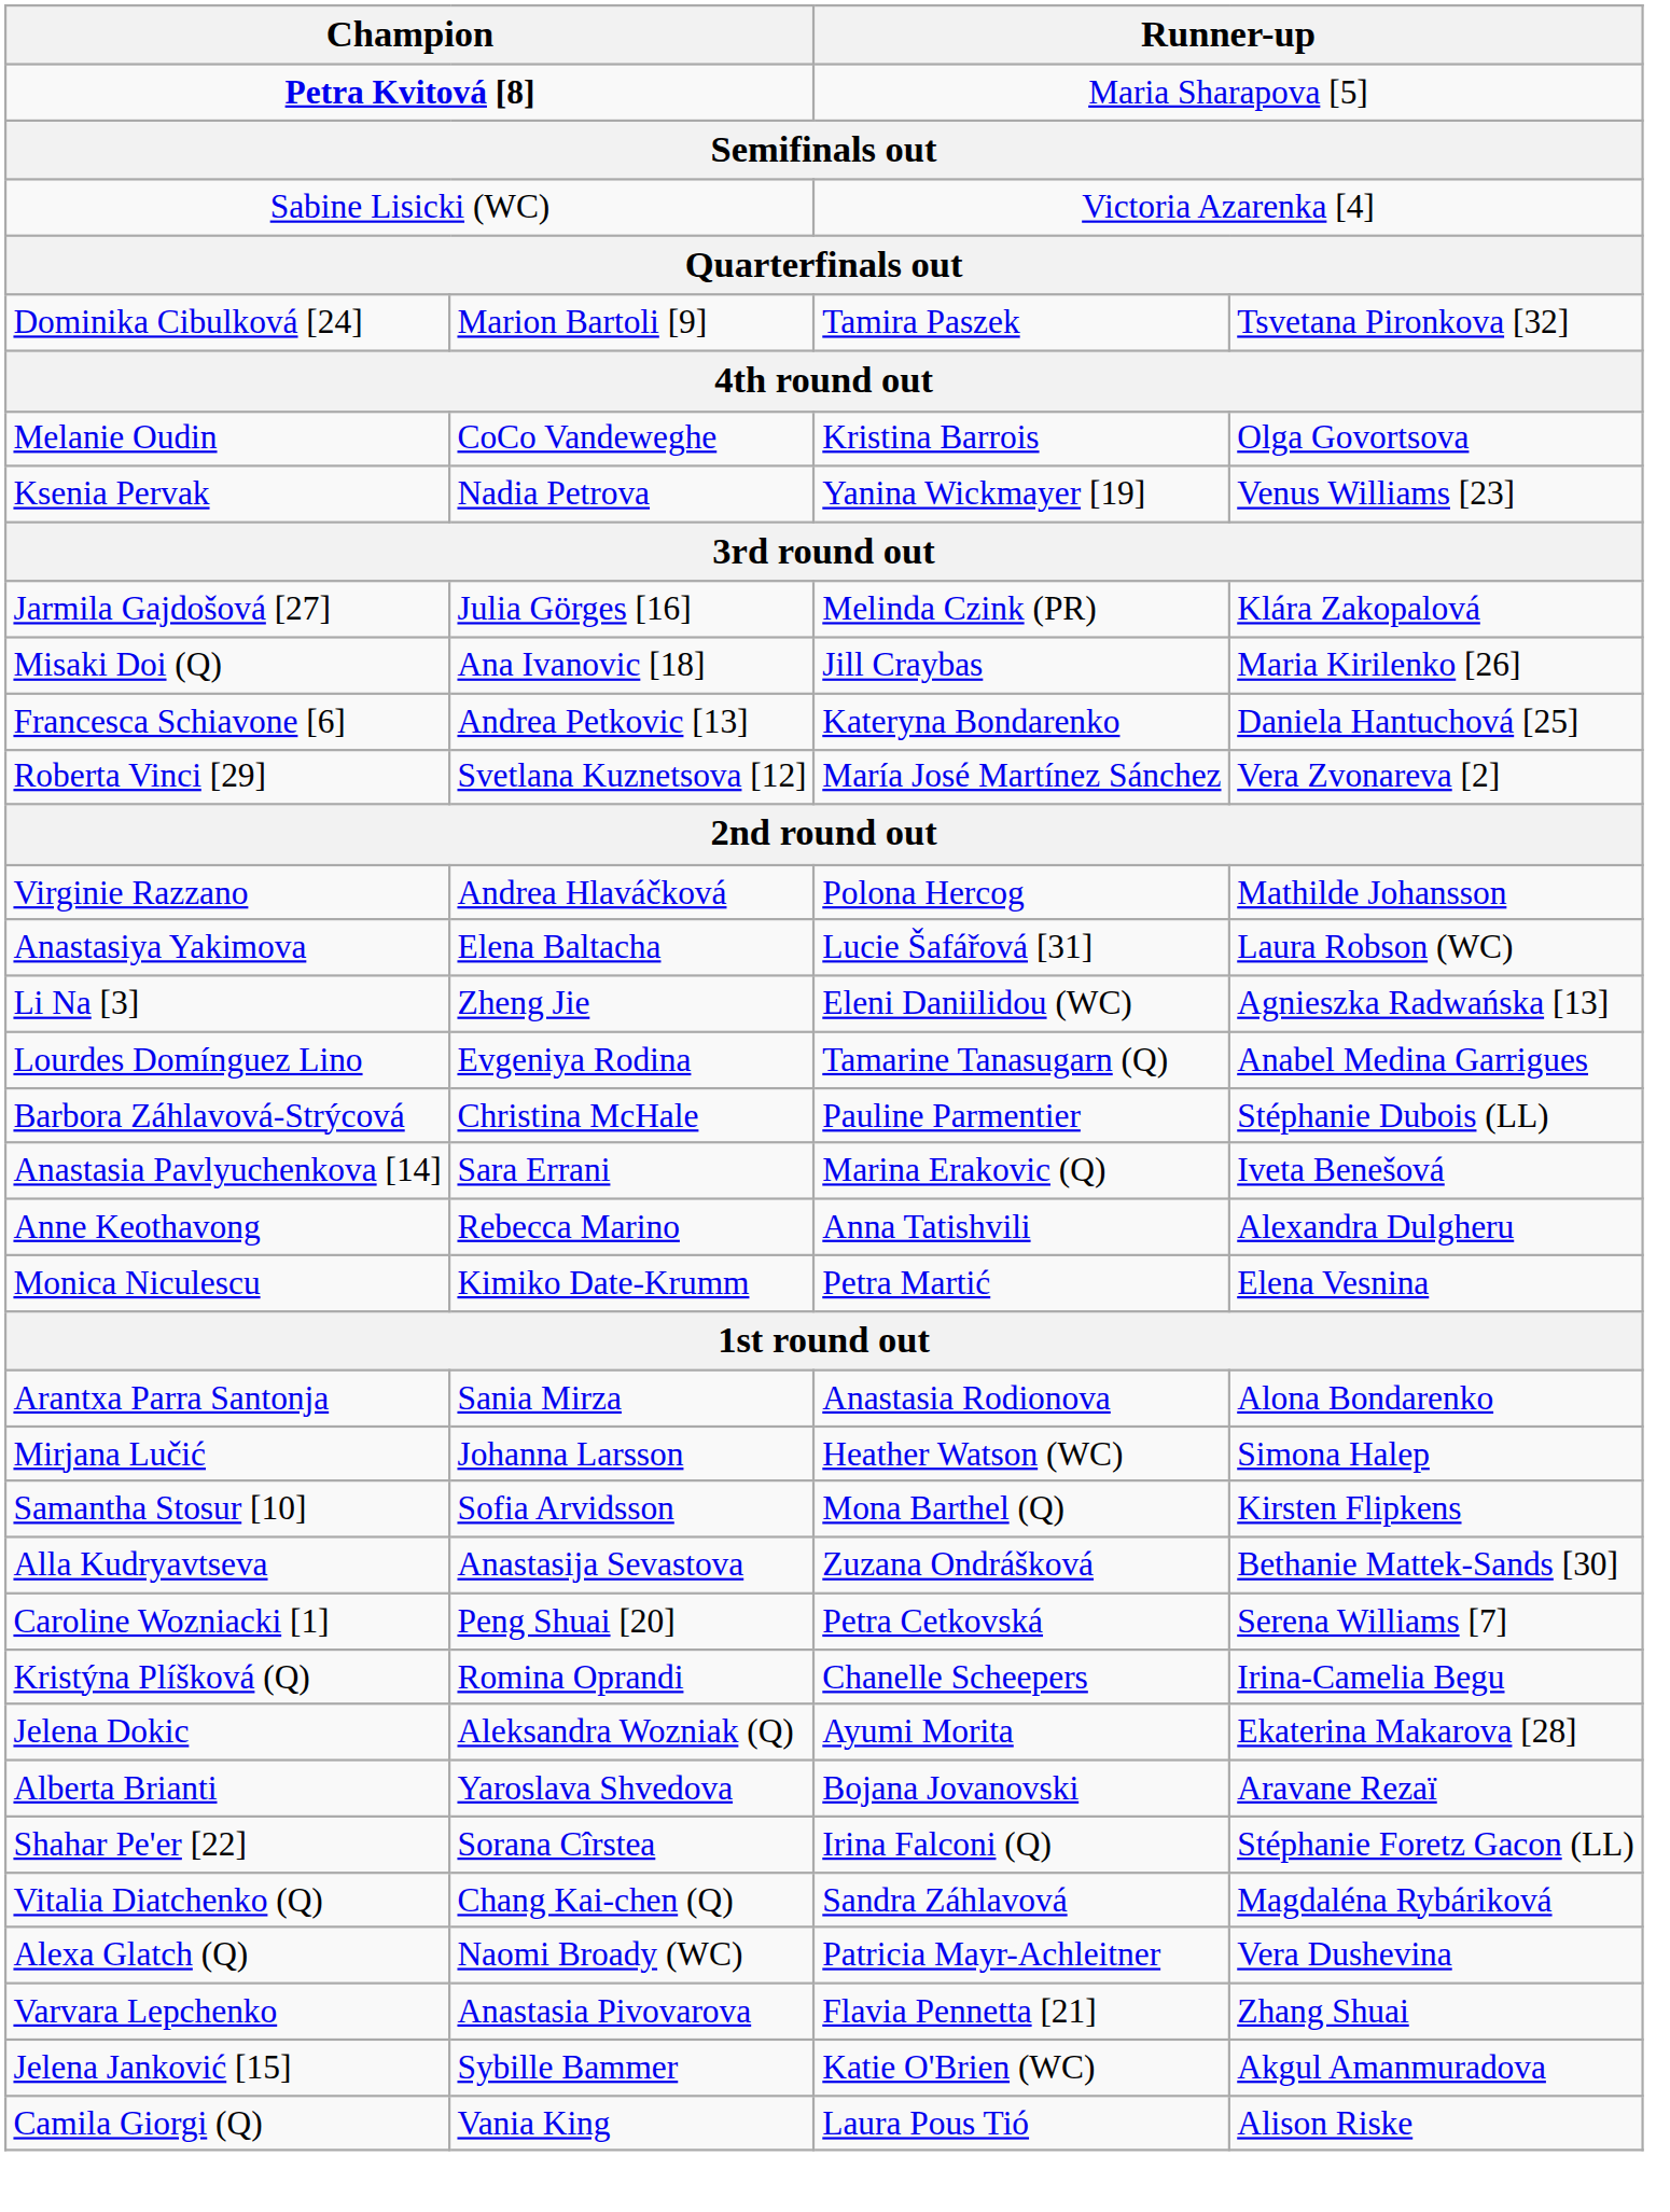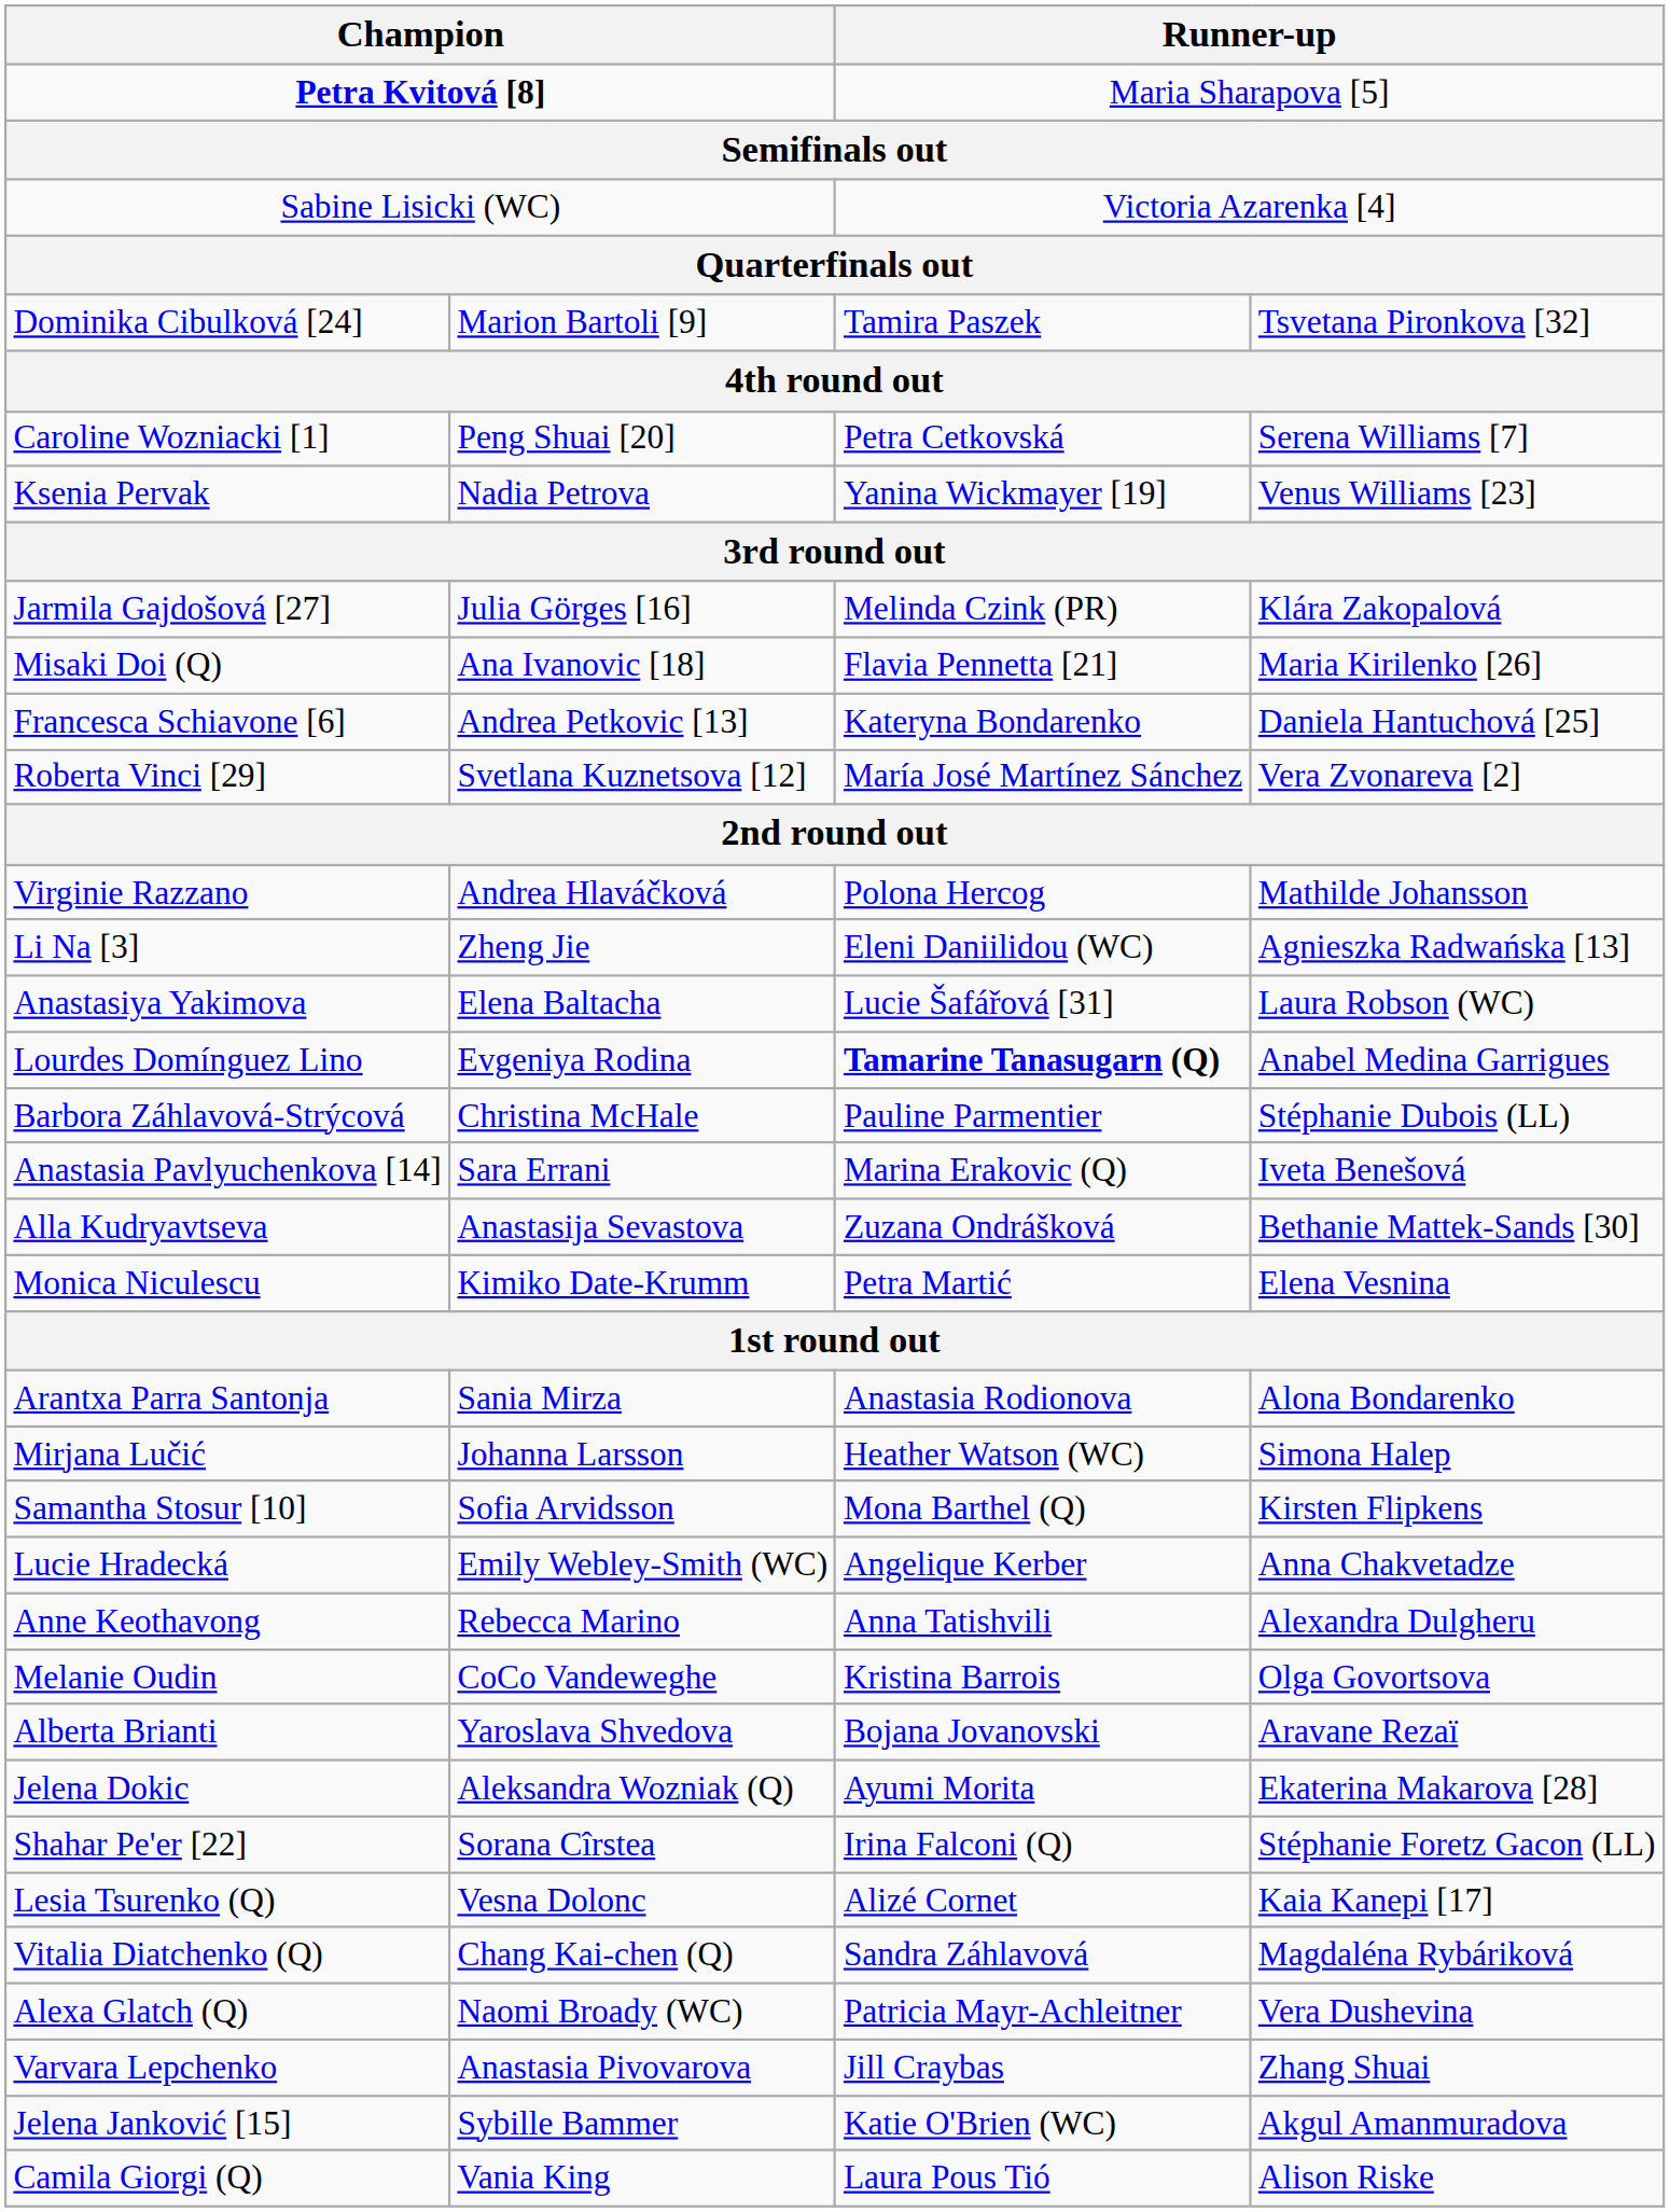rows swapped: Caroline Wozniacki [1] <-> Melanie Oudin
Misaki Doi (Q) | column 3: Jill Craybas -> Flavia Pennetta [21]
rows swapped: Anastasiya Yakimova <-> Li Na [3]
Lourdes Domínguez Lino | column 3: normal -> bold
rows swapped: Anne Keothavong <-> Alla Kudryavtseva
+ row: Lucie Hradecká | Emily Webley-Smith (WC) | Angelique Kerber | Anna Chakvetadze
- row: Kristýna Plíšková (Q) | Romina Oprandi | Chanelle Scheepers | Irina-Camelia Begu
rows swapped: Alberta Brianti <-> Jelena Dokic
+ row: Lesia Tsurenko (Q) | Vesna Dolonc | Alizé Cornet | Kaia Kanepi [17]
Varvara Lepchenko | column 3: Flavia Pennetta [21] -> Jill Craybas
